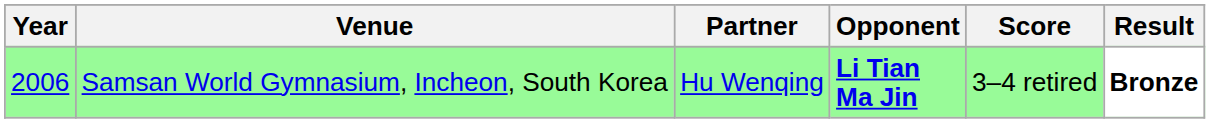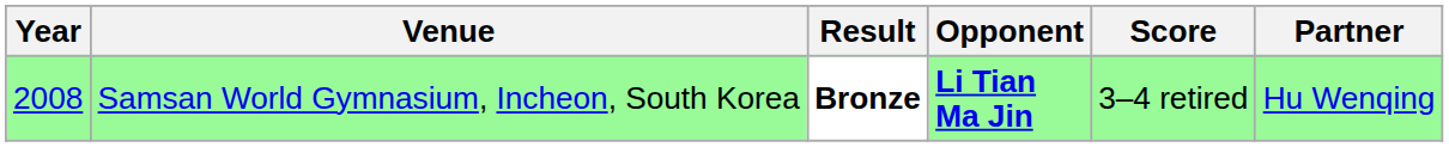columns swapped: Partner <-> Result
Samsan World Gymnasium, Incheon, South Korea | Year: 2006 -> 2008
